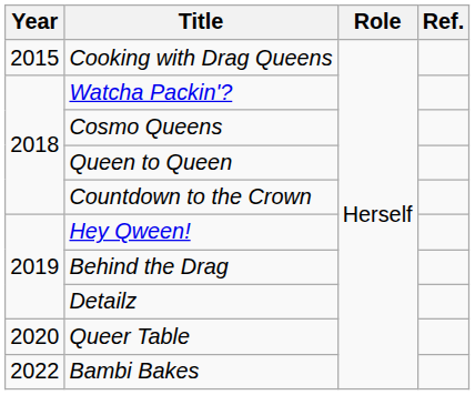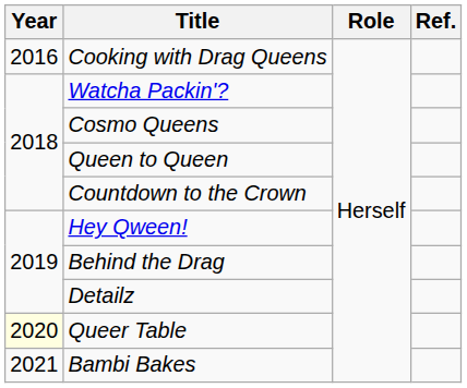Cooking with Drag Queens | Year: 2015 -> 2016
Queer Table | Year: no background -> lightyellow background
Bambi Bakes | Year: 2022 -> 2021
